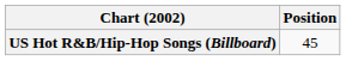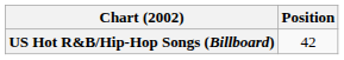US Hot R&B/Hip-Hop Songs (Billboard) | Position: 45 -> 42
